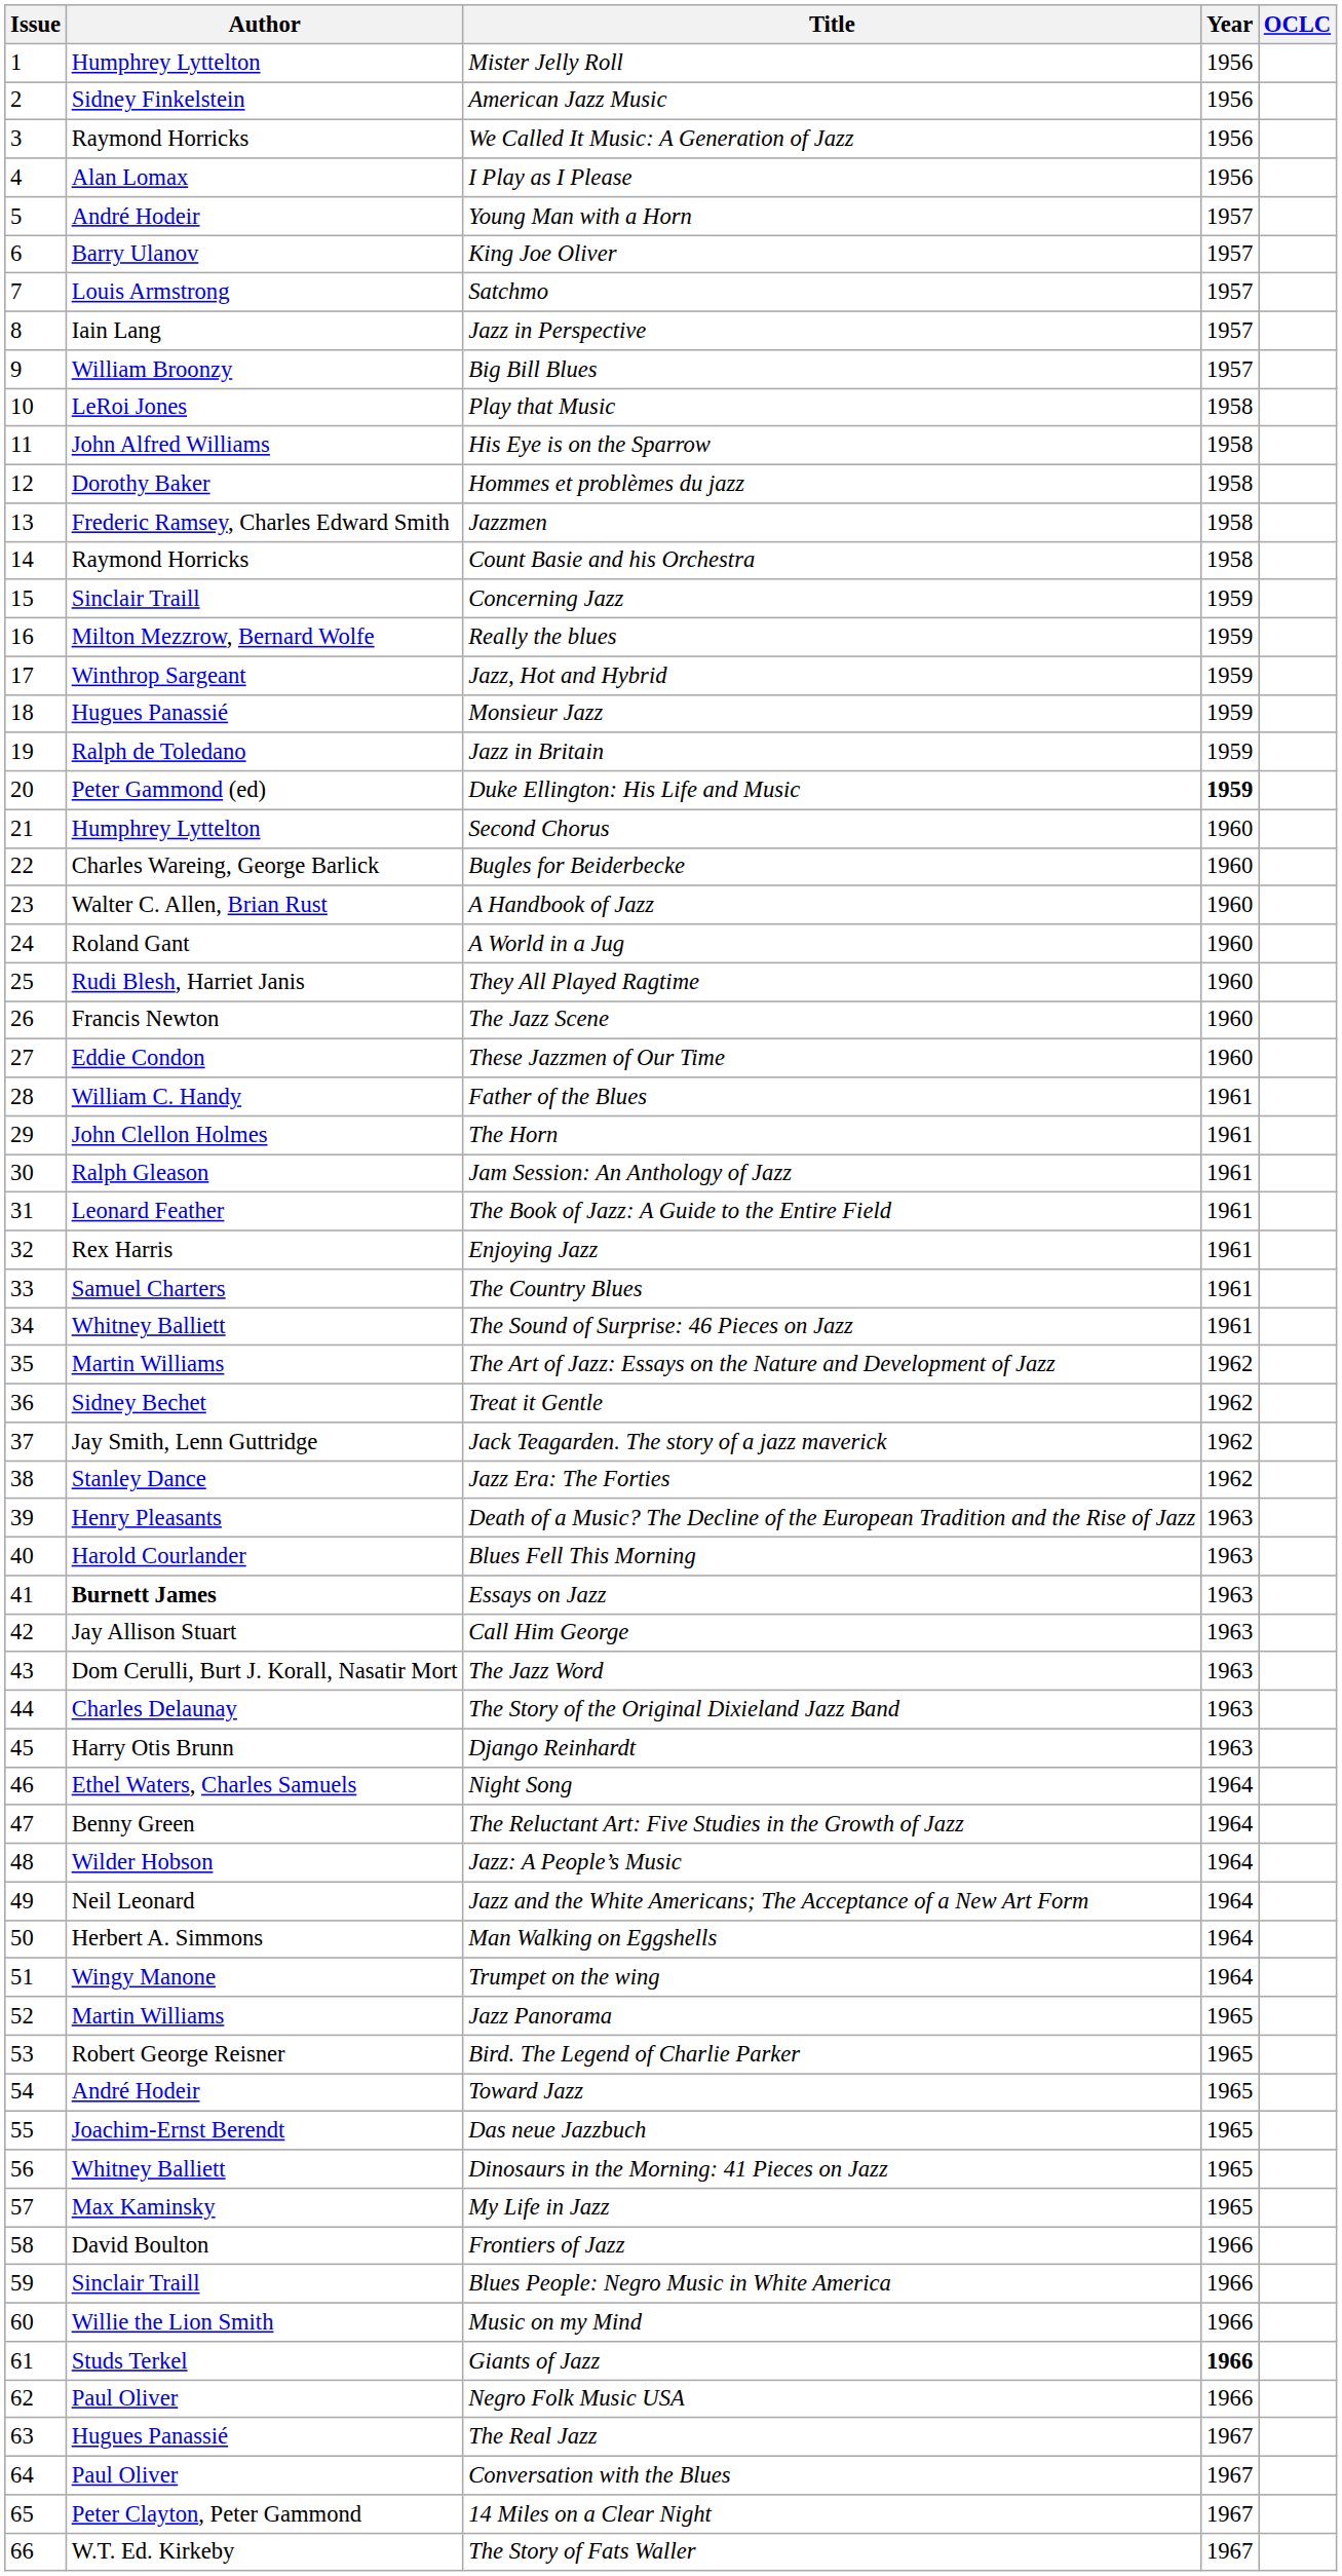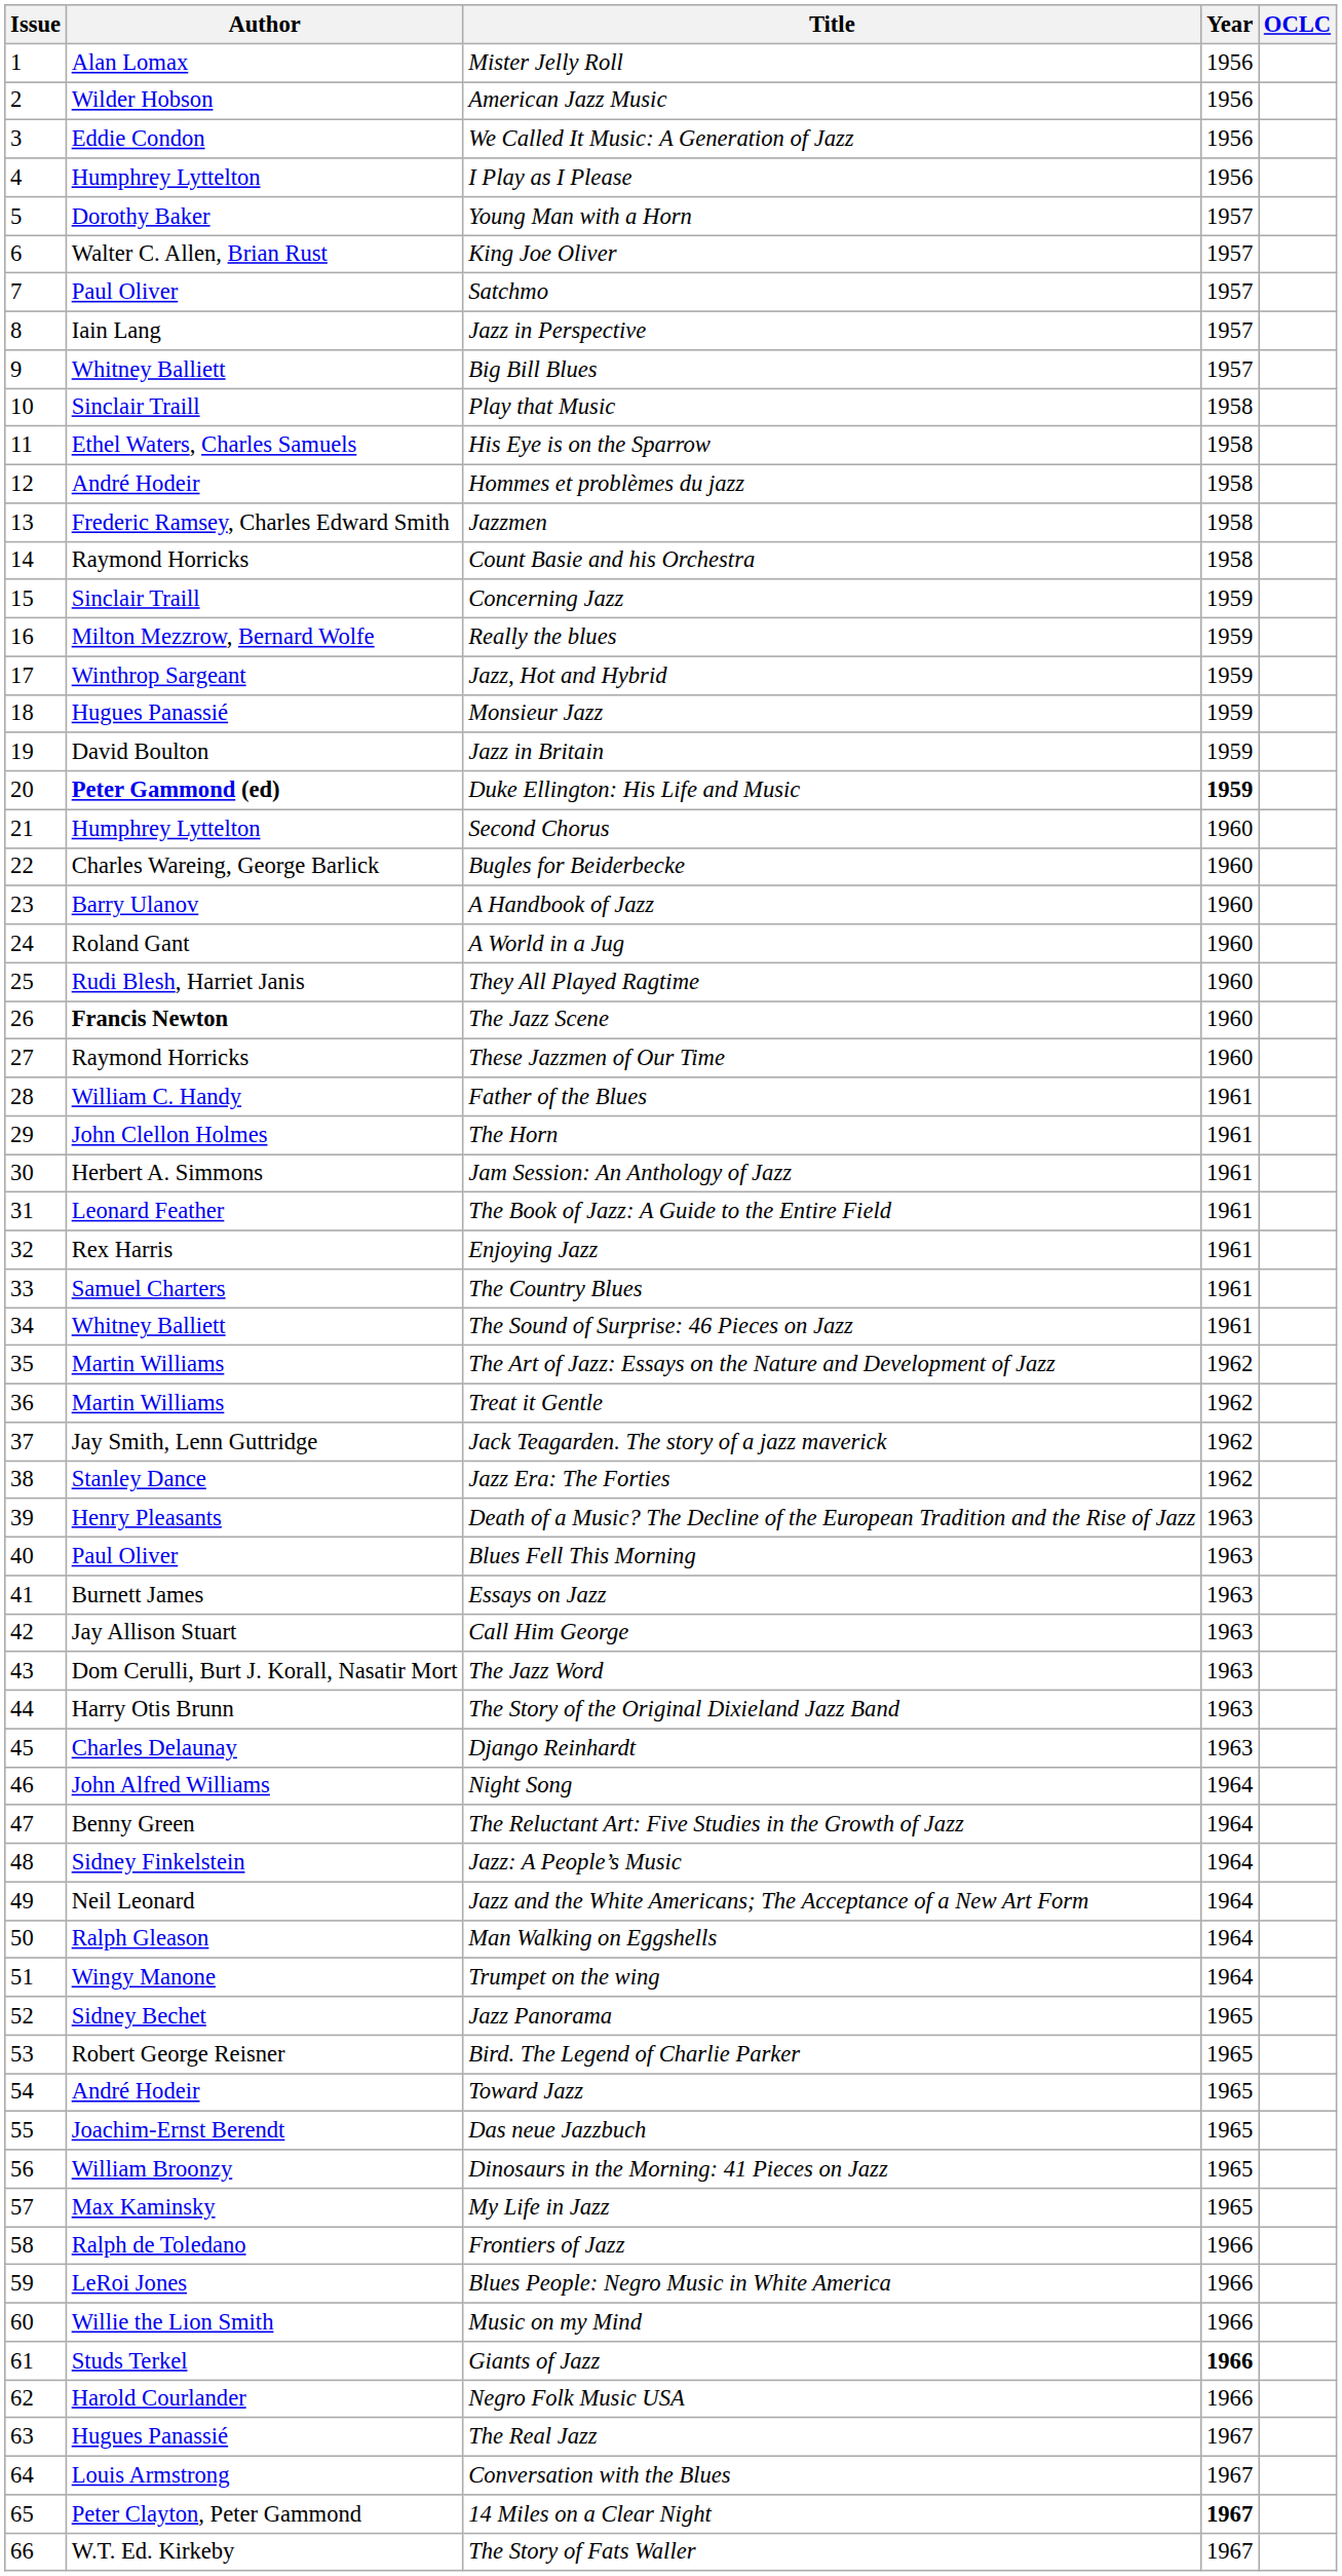Mister Jelly Roll | Author: Humphrey Lyttelton -> Alan Lomax
American Jazz Music | Author: Sidney Finkelstein -> Wilder Hobson
We Called It Music: A Generation of Jazz | Author: Raymond Horricks -> Eddie Condon
I Play as I Please | Author: Alan Lomax -> Humphrey Lyttelton
Young Man with a Horn | Author: André Hodeir -> Dorothy Baker
King Joe Oliver | Author: Barry Ulanov -> Walter C. Allen, Brian Rust
Satchmo | Author: Louis Armstrong -> Paul Oliver
Big Bill Blues | Author: William Broonzy -> Whitney Balliett
Play that Music | Author: LeRoi Jones -> Sinclair Traill
His Eye is on the Sparrow | Author: John Alfred Williams -> Ethel Waters, Charles Samuels
Hommes et problèmes du jazz | Author: Dorothy Baker -> André Hodeir
Jazz in Britain | Author: Ralph de Toledano -> David Boulton
Duke Ellington: His Life and Music | Author: normal -> bold
A Handbook of Jazz | Author: Walter C. Allen, Brian Rust -> Barry Ulanov
The Jazz Scene | Author: normal -> bold
These Jazzmen of Our Time | Author: Eddie Condon -> Raymond Horricks
Jam Session: An Anthology of Jazz | Author: Ralph Gleason -> Herbert A. Simmons
Treat it Gentle | Author: Sidney Bechet -> Martin Williams
Blues Fell This Morning | Author: Harold Courlander -> Paul Oliver
Essays on Jazz | Author: bold -> normal
The Story of the Original Dixieland Jazz Band | Author: Charles Delaunay -> Harry Otis Brunn
Django Reinhardt | Author: Harry Otis Brunn -> Charles Delaunay
Night Song | Author: Ethel Waters, Charles Samuels -> John Alfred Williams
Jazz: A People’s Music | Author: Wilder Hobson -> Sidney Finkelstein
Man Walking on Eggshells | Author: Herbert A. Simmons -> Ralph Gleason
Jazz Panorama | Author: Martin Williams -> Sidney Bechet
Dinosaurs in the Morning: 41 Pieces on Jazz | Author: Whitney Balliett -> William Broonzy
Frontiers of Jazz | Author: David Boulton -> Ralph de Toledano
Blues People: Negro Music in White America | Author: Sinclair Traill -> LeRoi Jones
Negro Folk Music USA | Author: Paul Oliver -> Harold Courlander
Conversation with the Blues | Author: Paul Oliver -> Louis Armstrong
14 Miles on a Clear Night | Year: normal -> bold
